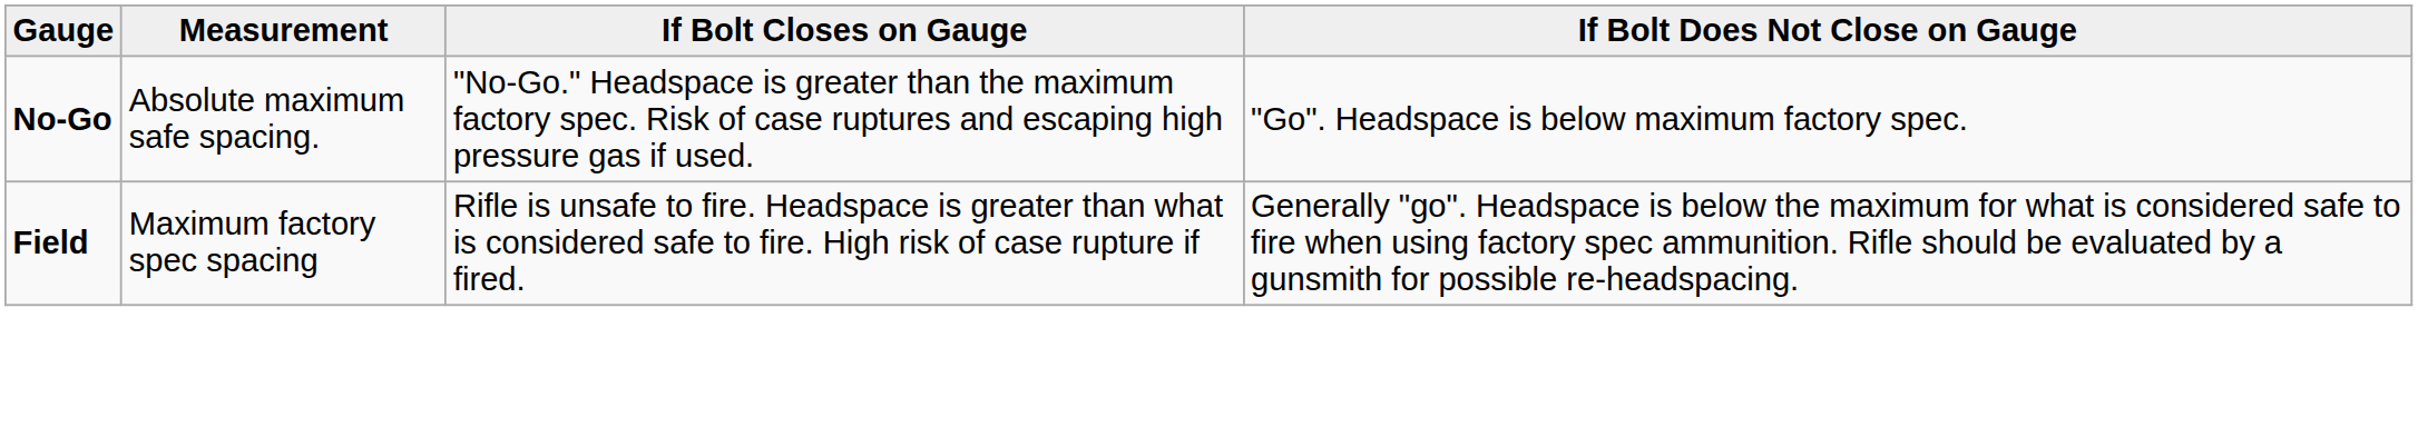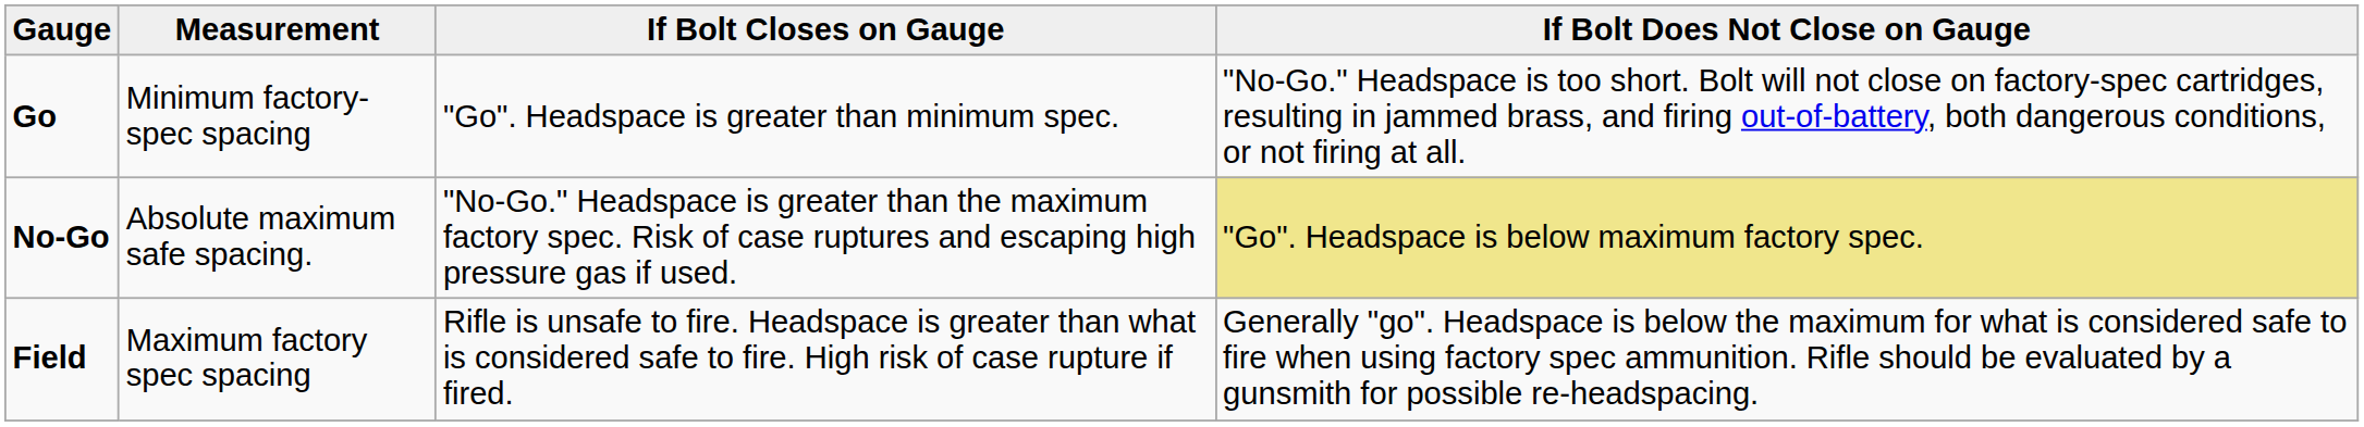+ row: Go | Minimum factory-spec spacing | "Go". Headspace is greater than minimum spec. | "No-Go." Headspace is too short. Bolt will not close on factory-spec cartridges, resulting in jammed brass, and firing out-of-battery, both dangerous conditions, or not firing at all.
No-Go | If Bolt Does Not Close on Gauge: no background -> khaki background
